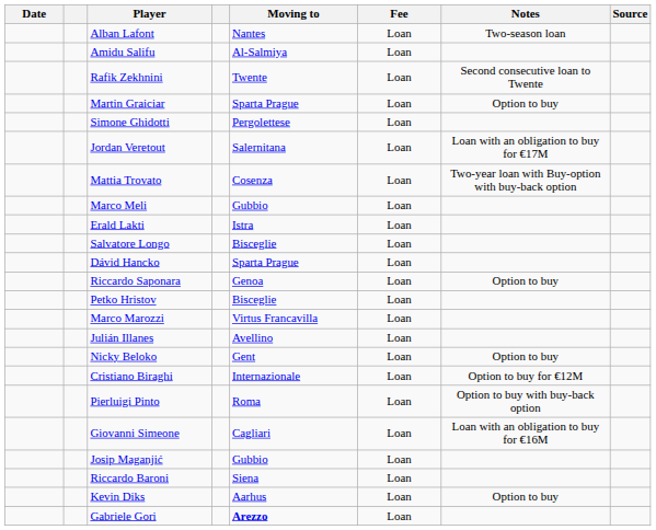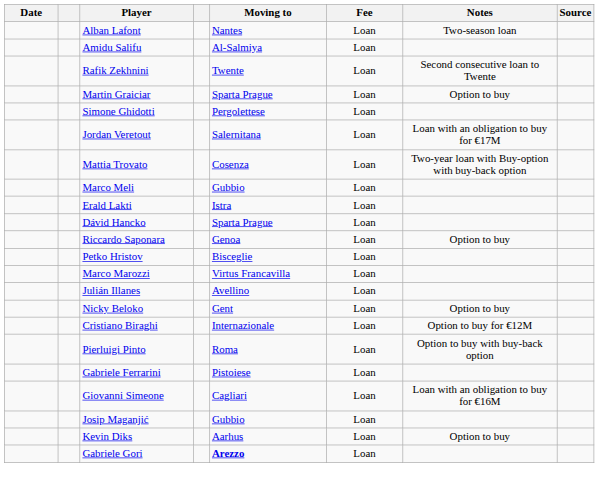- row: Salvatore Longo | Bisceglie | Loan
+ row: Gabriele Ferrarini | Pistoiese | Loan
- row: Riccardo Baroni | Siena | Loan
